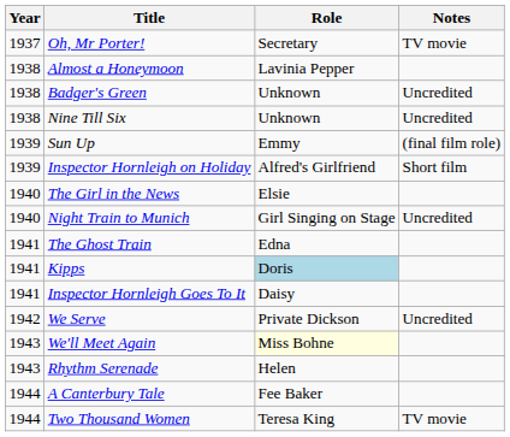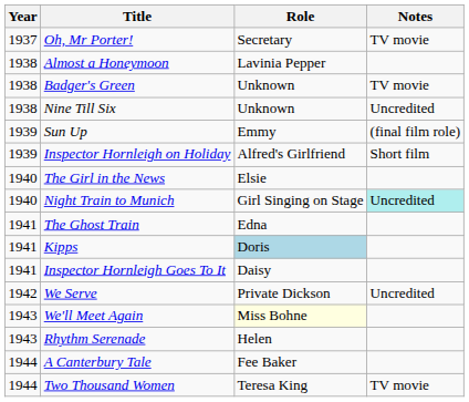Badger's Green | Notes: Uncredited -> TV movie
Night Train to Munich | Notes: no background -> paleturquoise background
